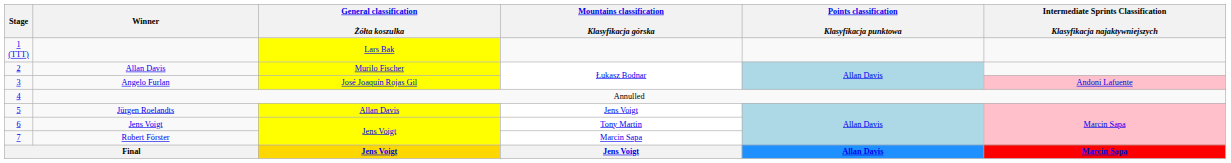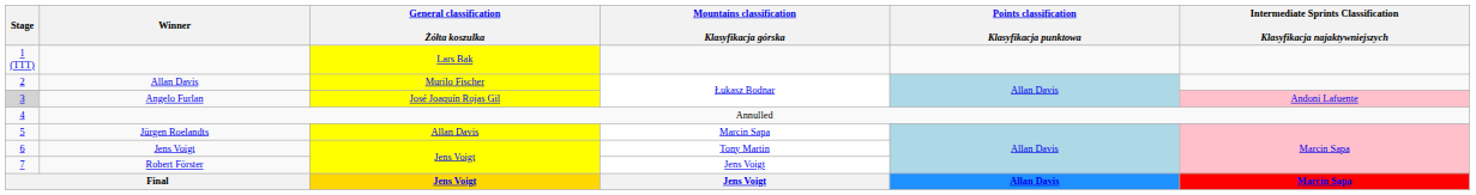Angelo Furlan | Stage: no background -> lightgrey background
Jürgen Roelandts | Mountains classification Klasyfikacja górska: Jens Voigt -> Marcin Sapa
Robert Förster | Mountains classification Klasyfikacja górska: Marcin Sapa -> Jens Voigt
